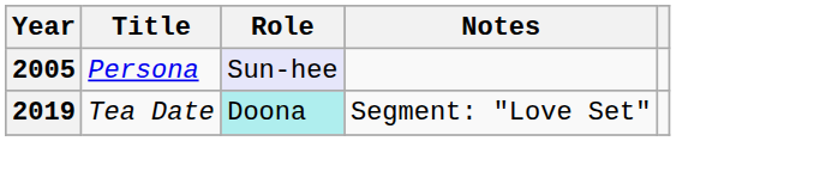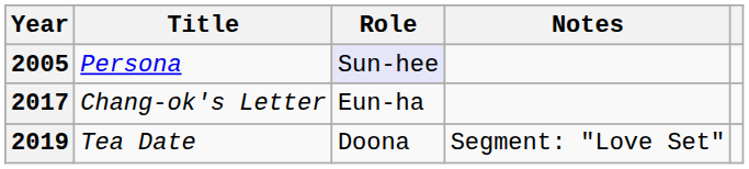+ row: 2017 | Chang-ok's Letter | Eun-ha
2019 | Role: paleturquoise background -> no background
